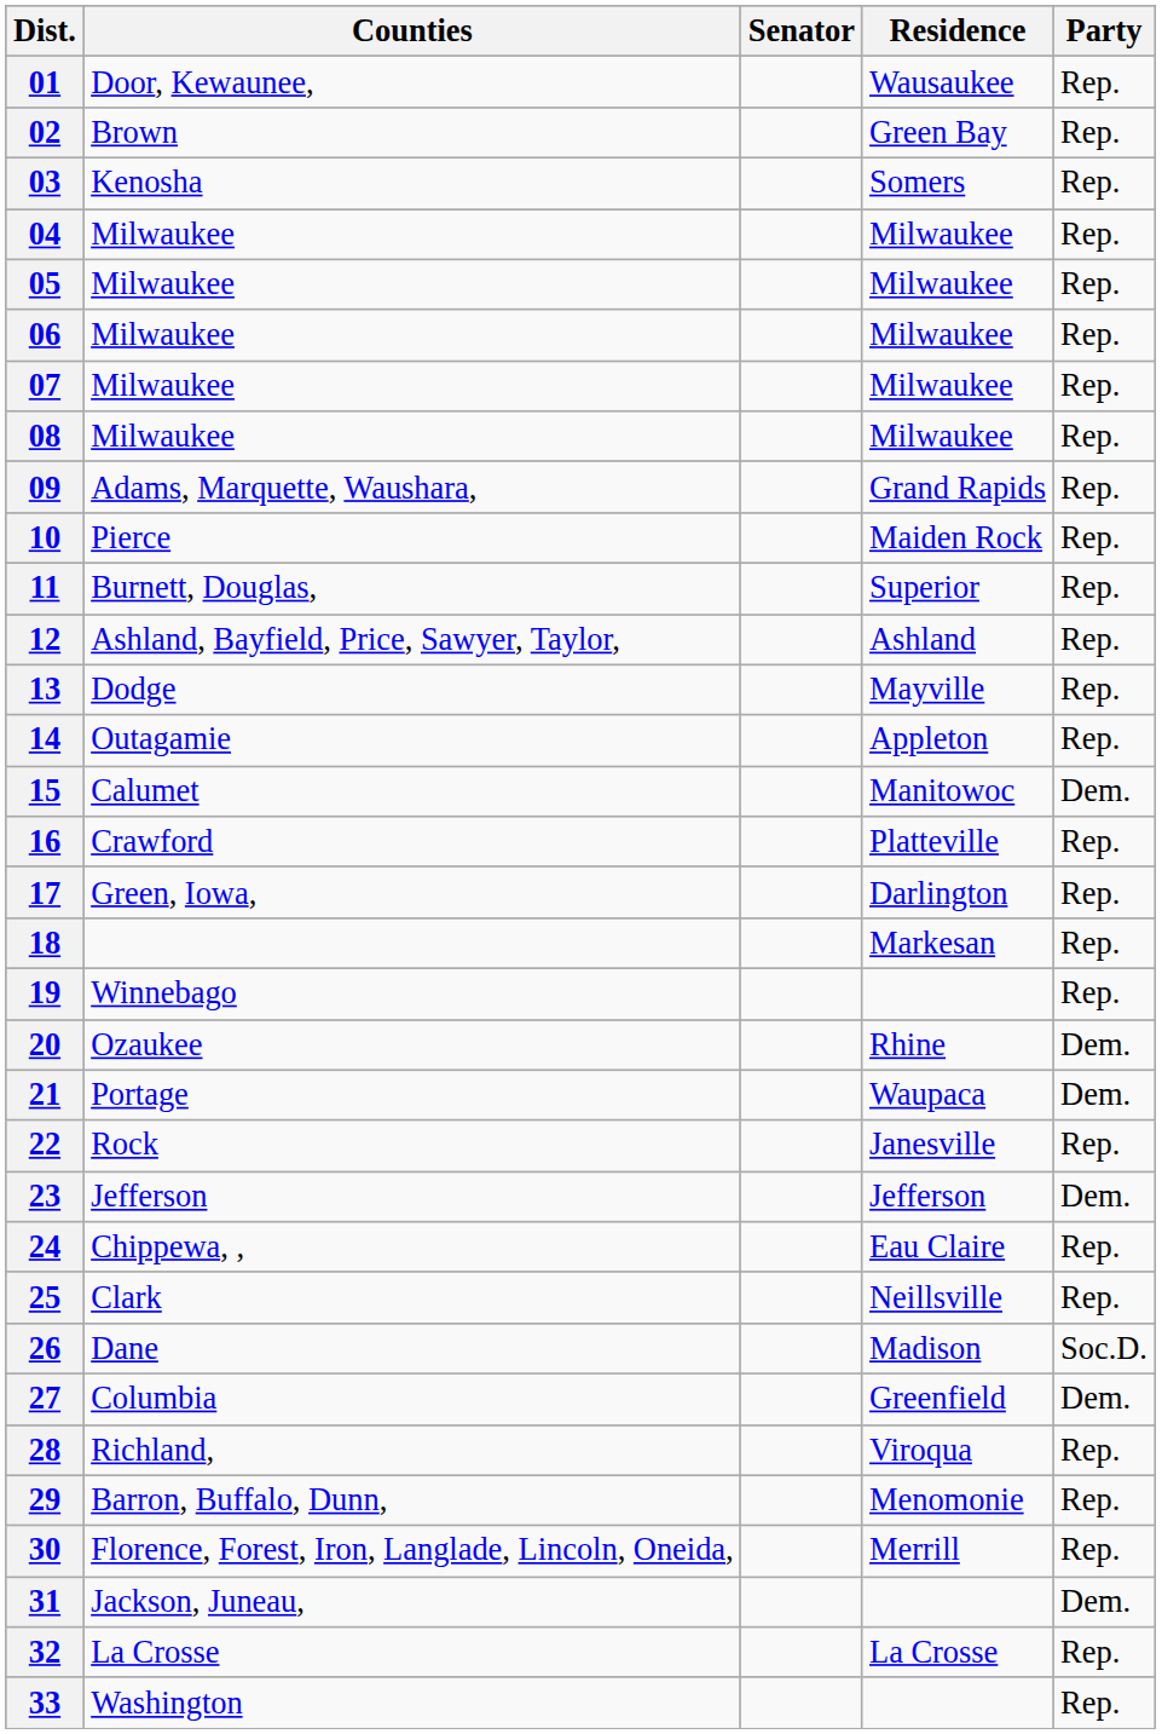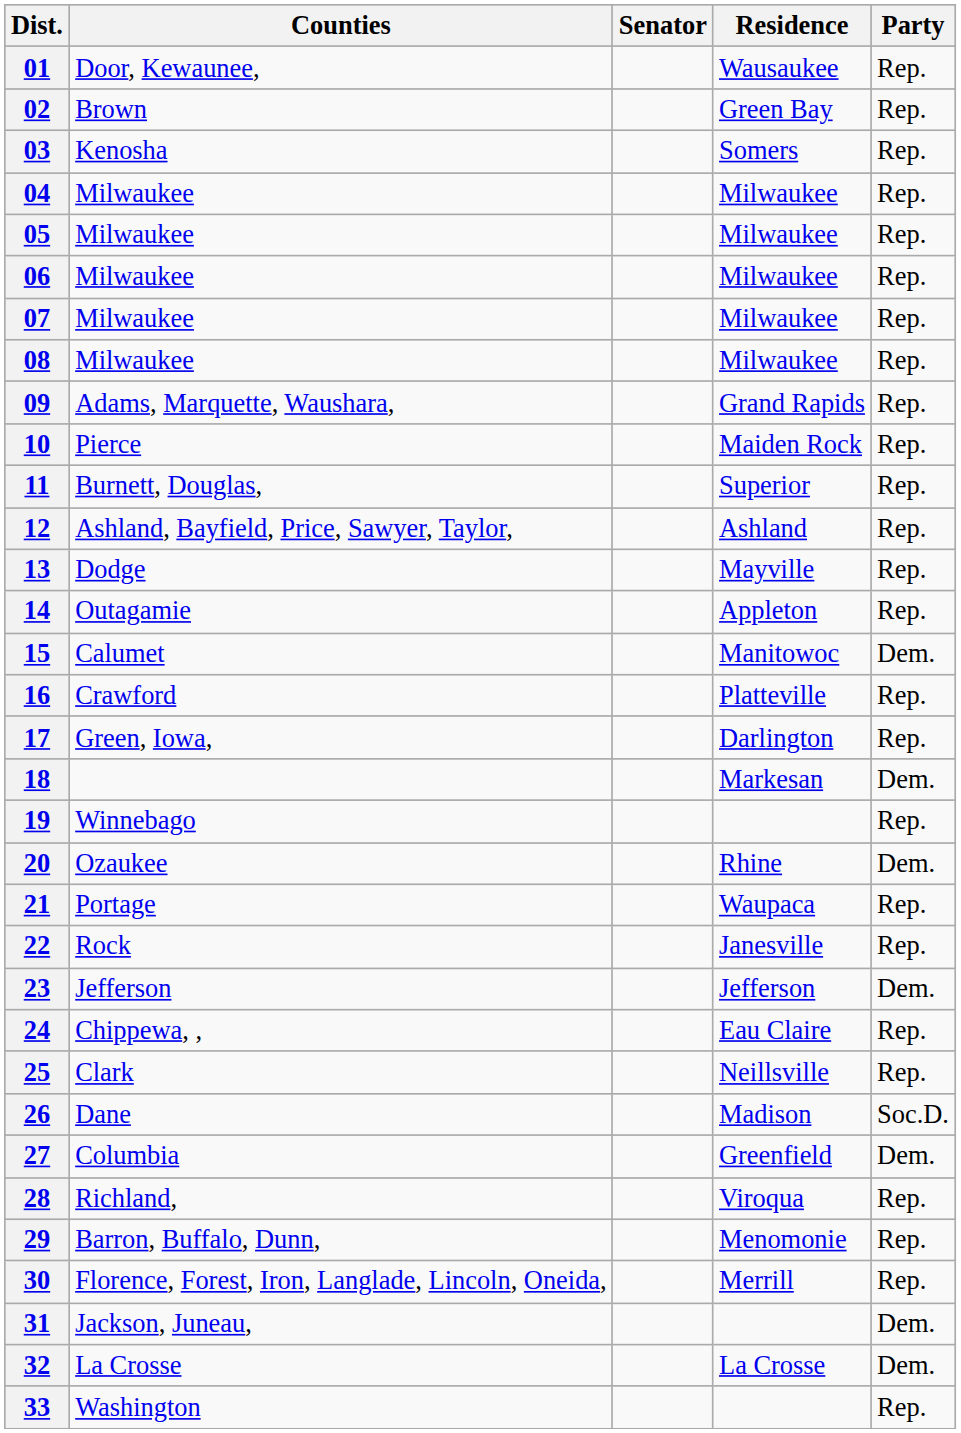18 | Party: Rep. -> Dem.
21 | Party: Dem. -> Rep.
32 | Party: Rep. -> Dem.
